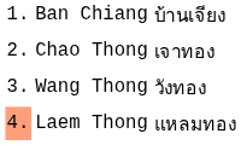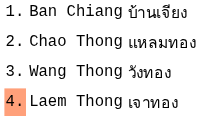Chao Thong | column 3: เจาทอง -> แหลมทอง
Laem Thong | column 3: แหลมทอง -> เจาทอง
